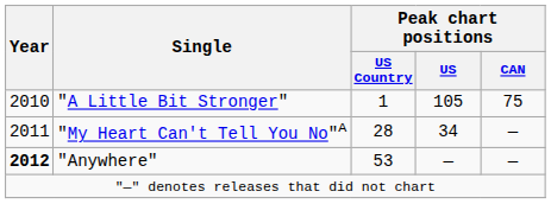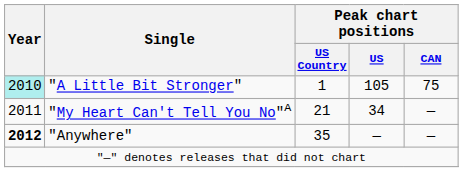"A Little Bit Stronger" | Year: no background -> paleturquoise background
"My Heart Can't Tell You No"A | Peak chart positions / US Country: 28 -> 21
"Anywhere" | Peak chart positions / US Country: 53 -> 35
